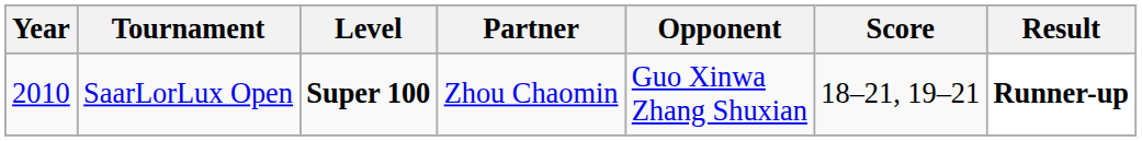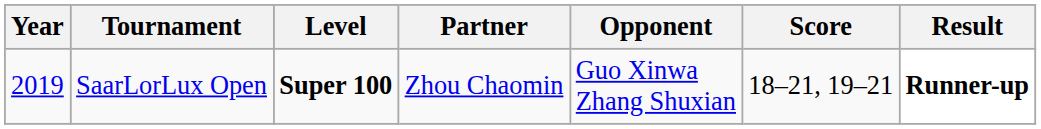SaarLorLux Open | Year: 2010 -> 2019
